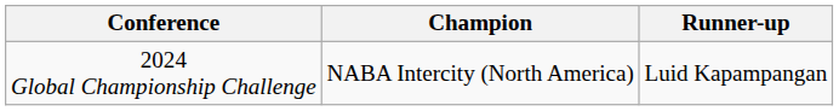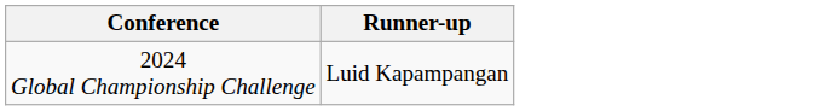- column: Champion | NABA Intercity (North America)
